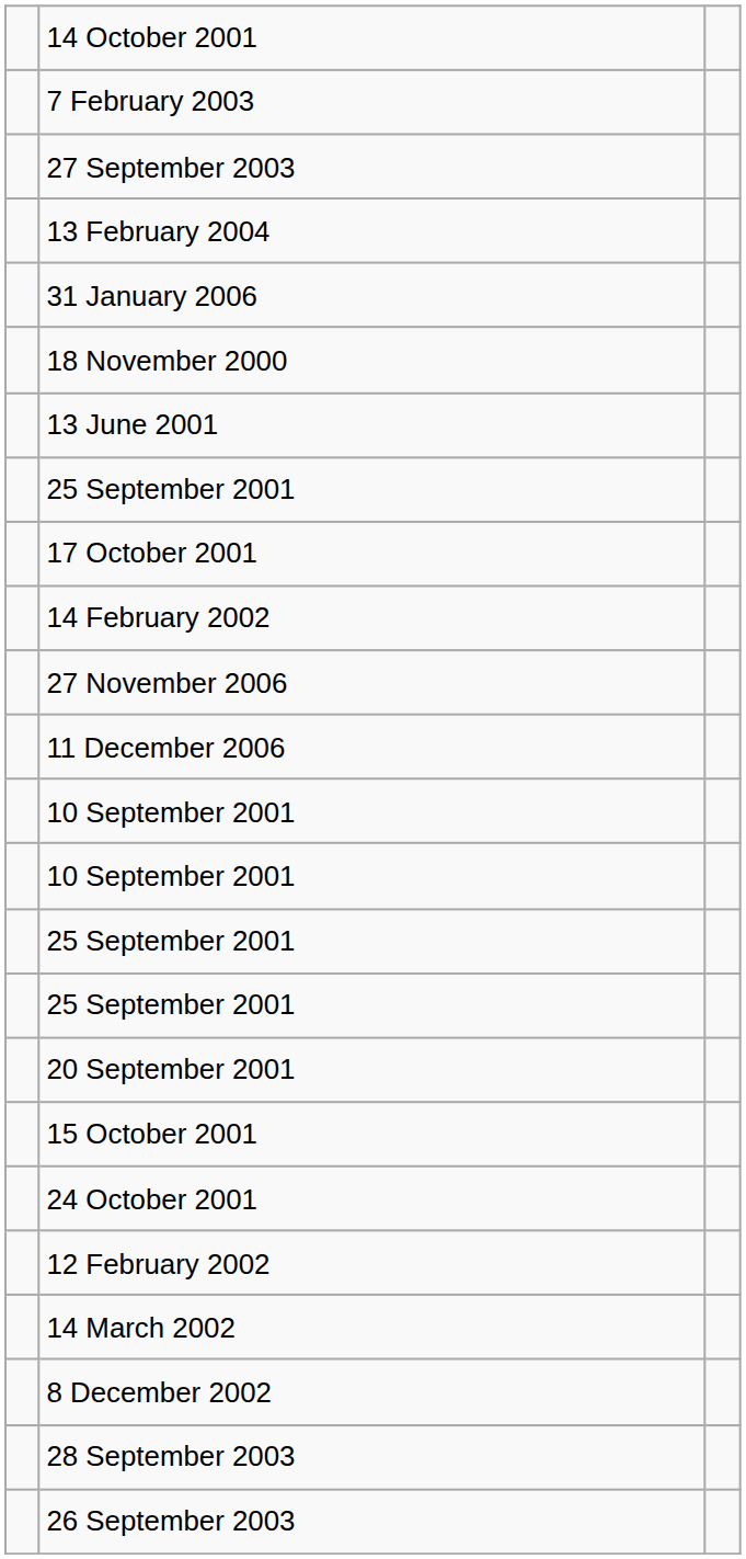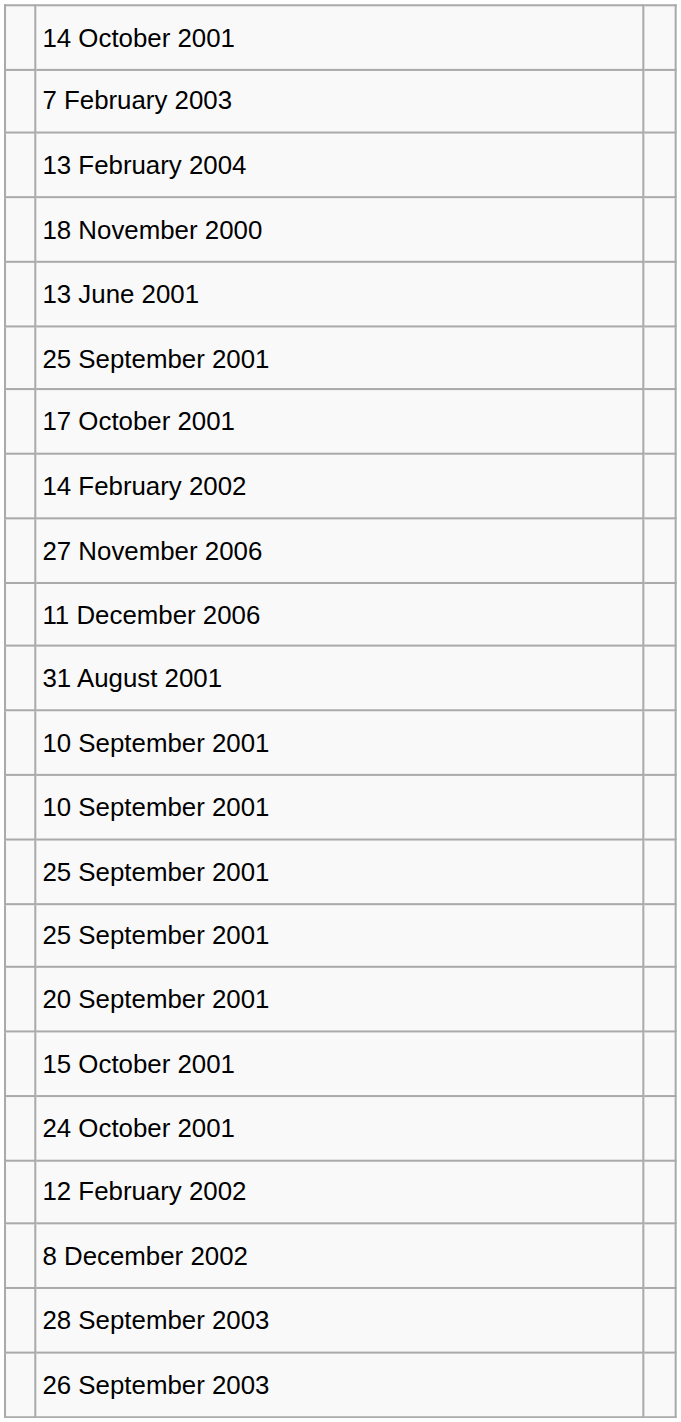- row: 27 September 2003
- row: 31 January 2006
+ row: 31 August 2001
- row: 14 March 2002
